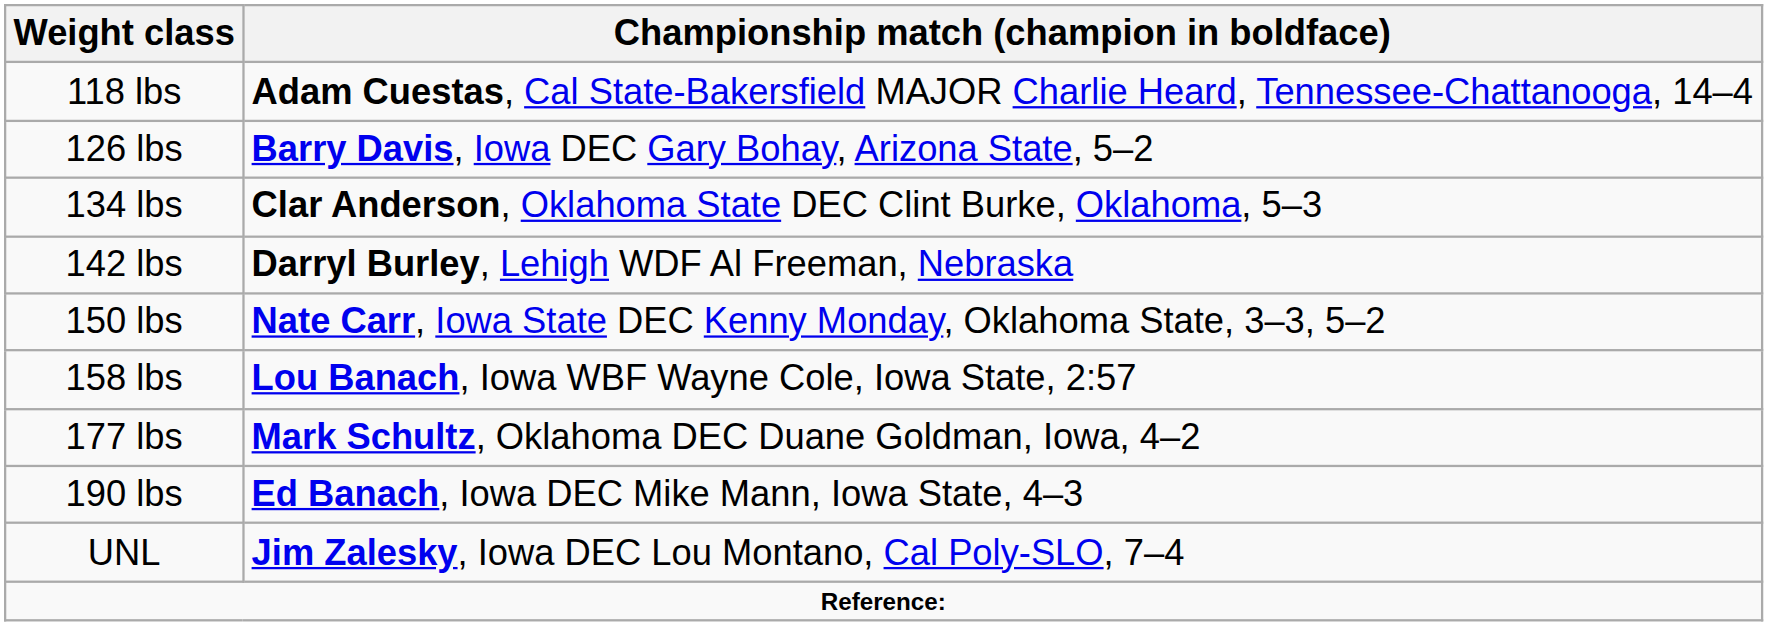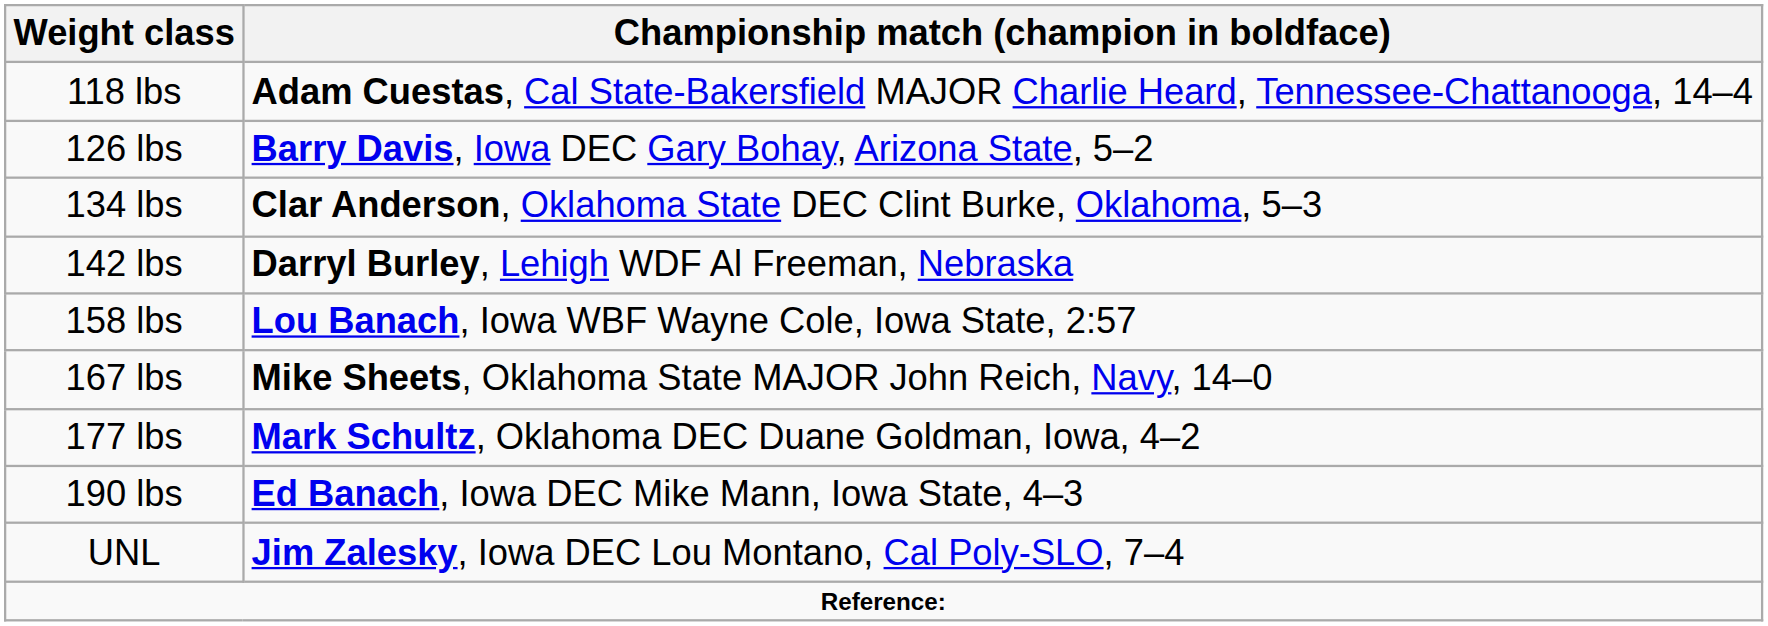- row: 150 lbs | Nate Carr, Iowa State DEC Kenny Monday, Oklahoma State, 3–3, 5–2
+ row: 167 lbs | Mike Sheets, Oklahoma State MAJOR John Reich, Navy, 14–0
